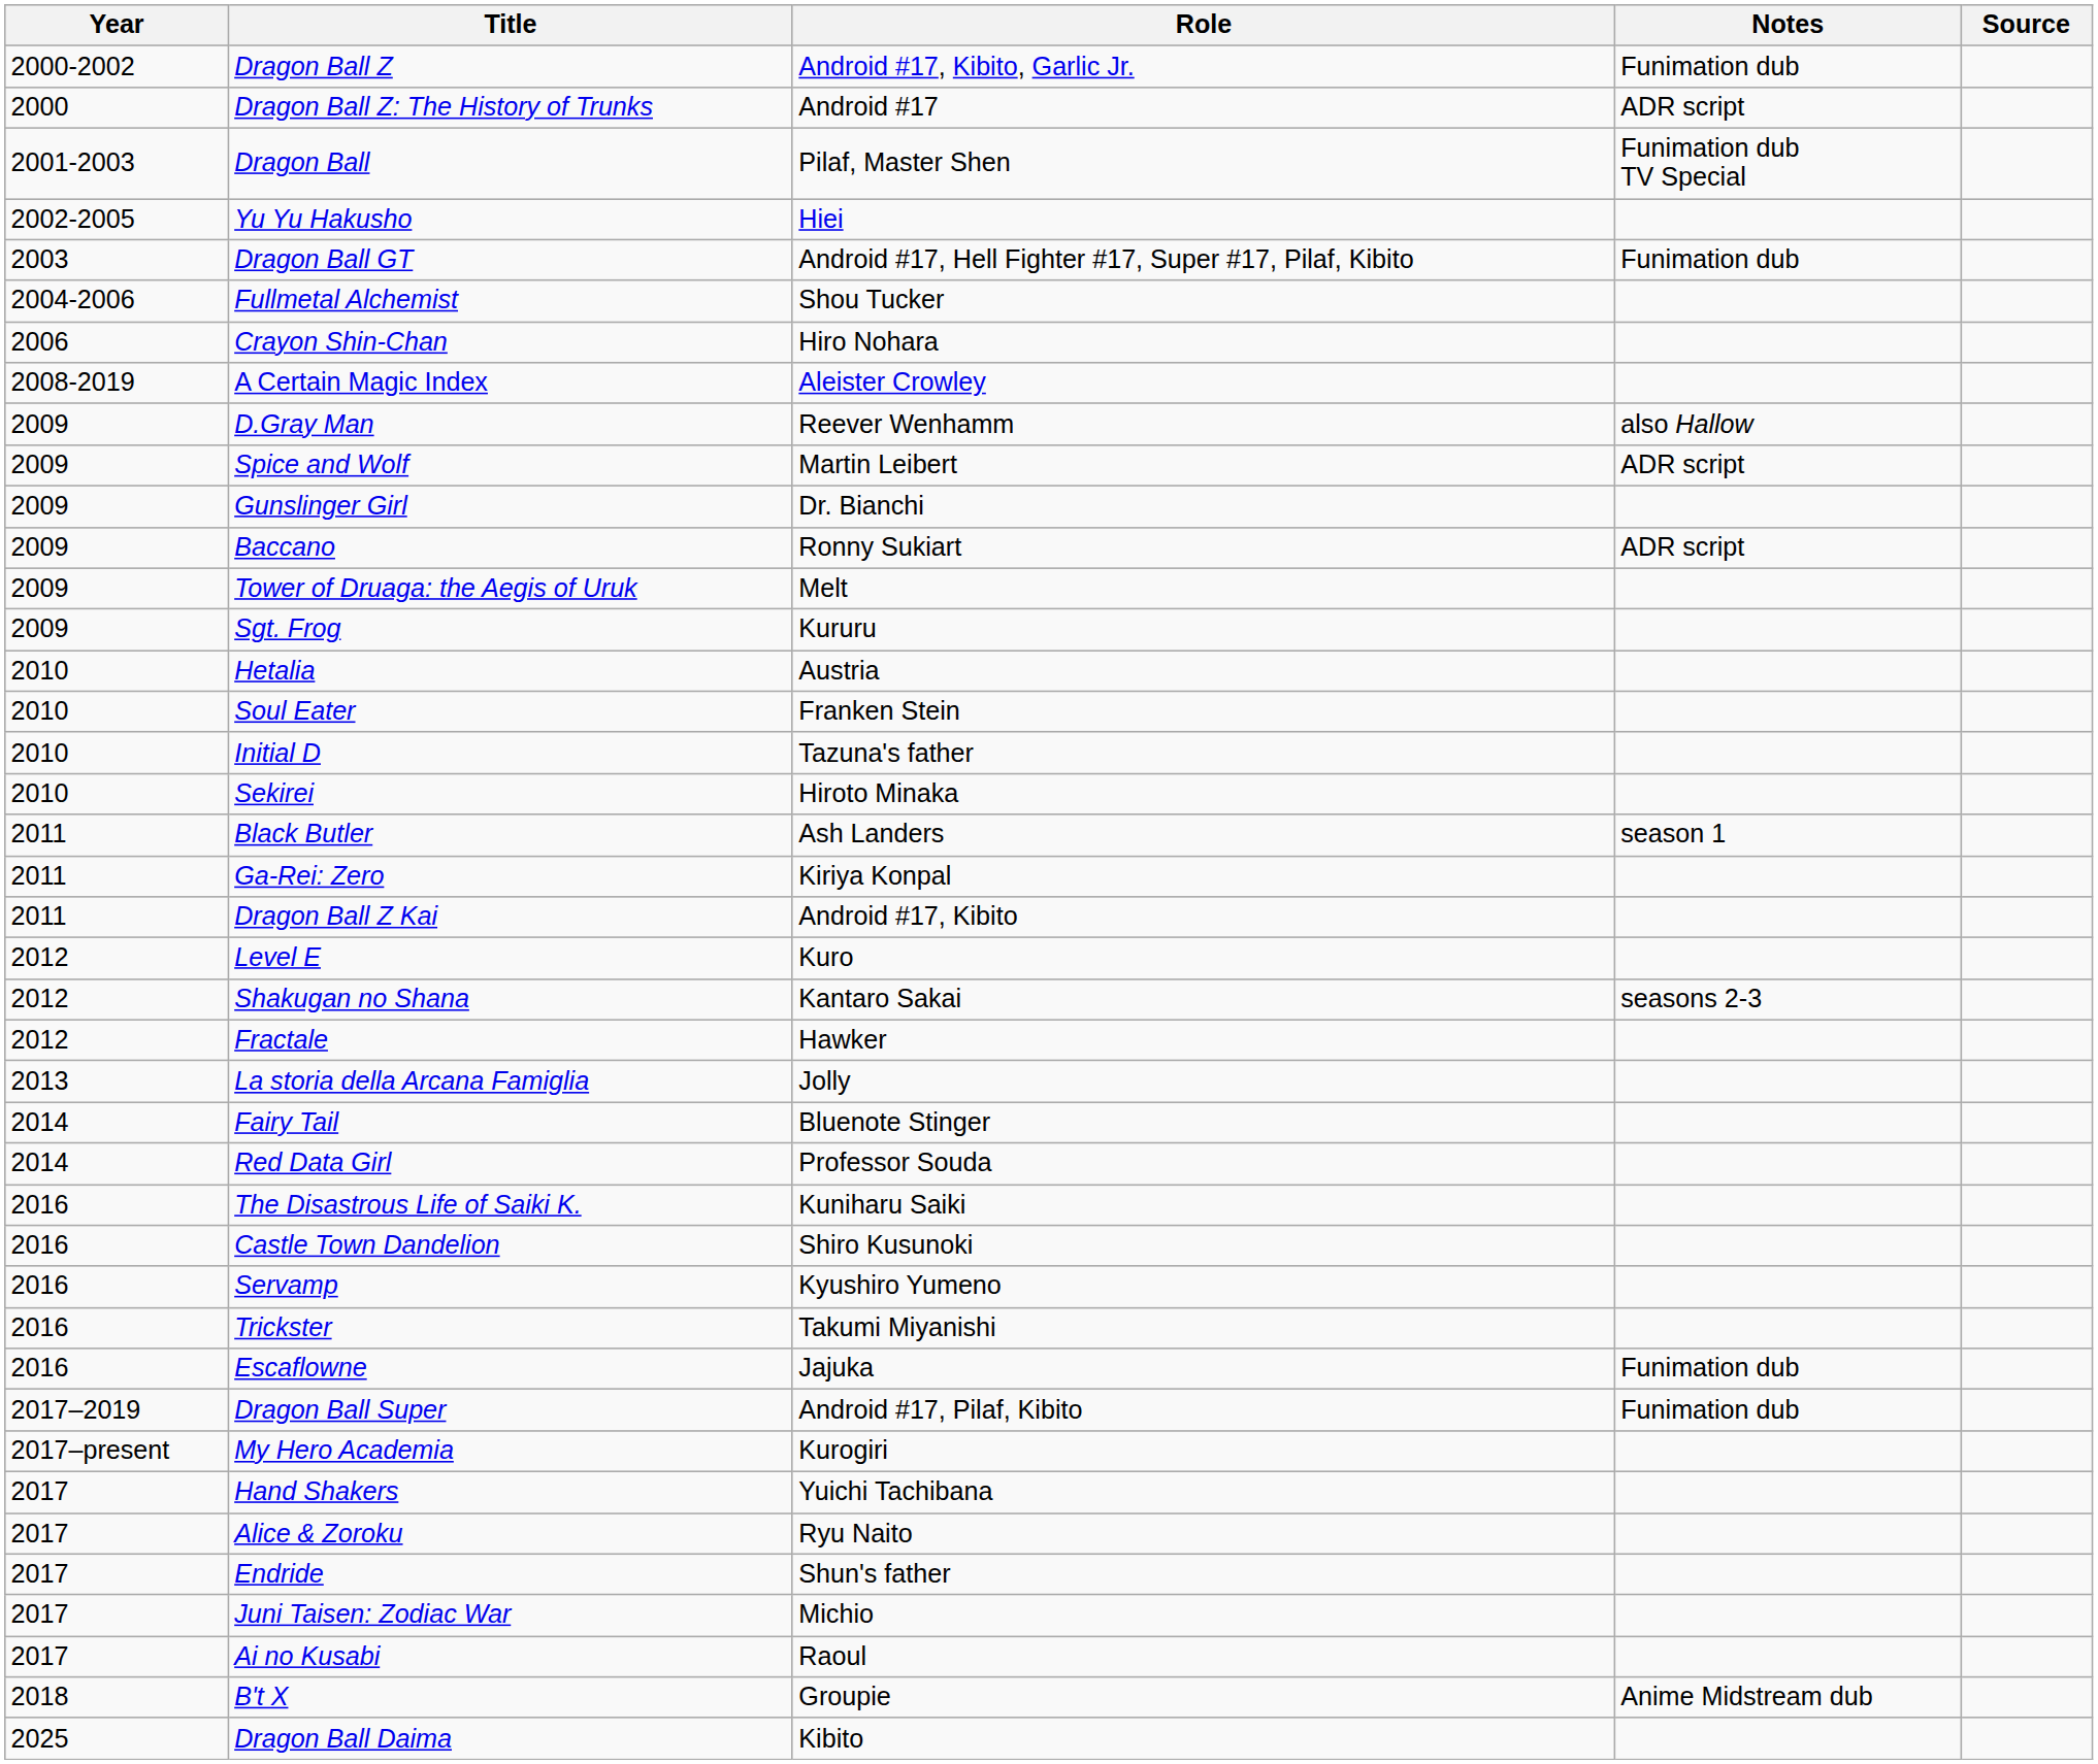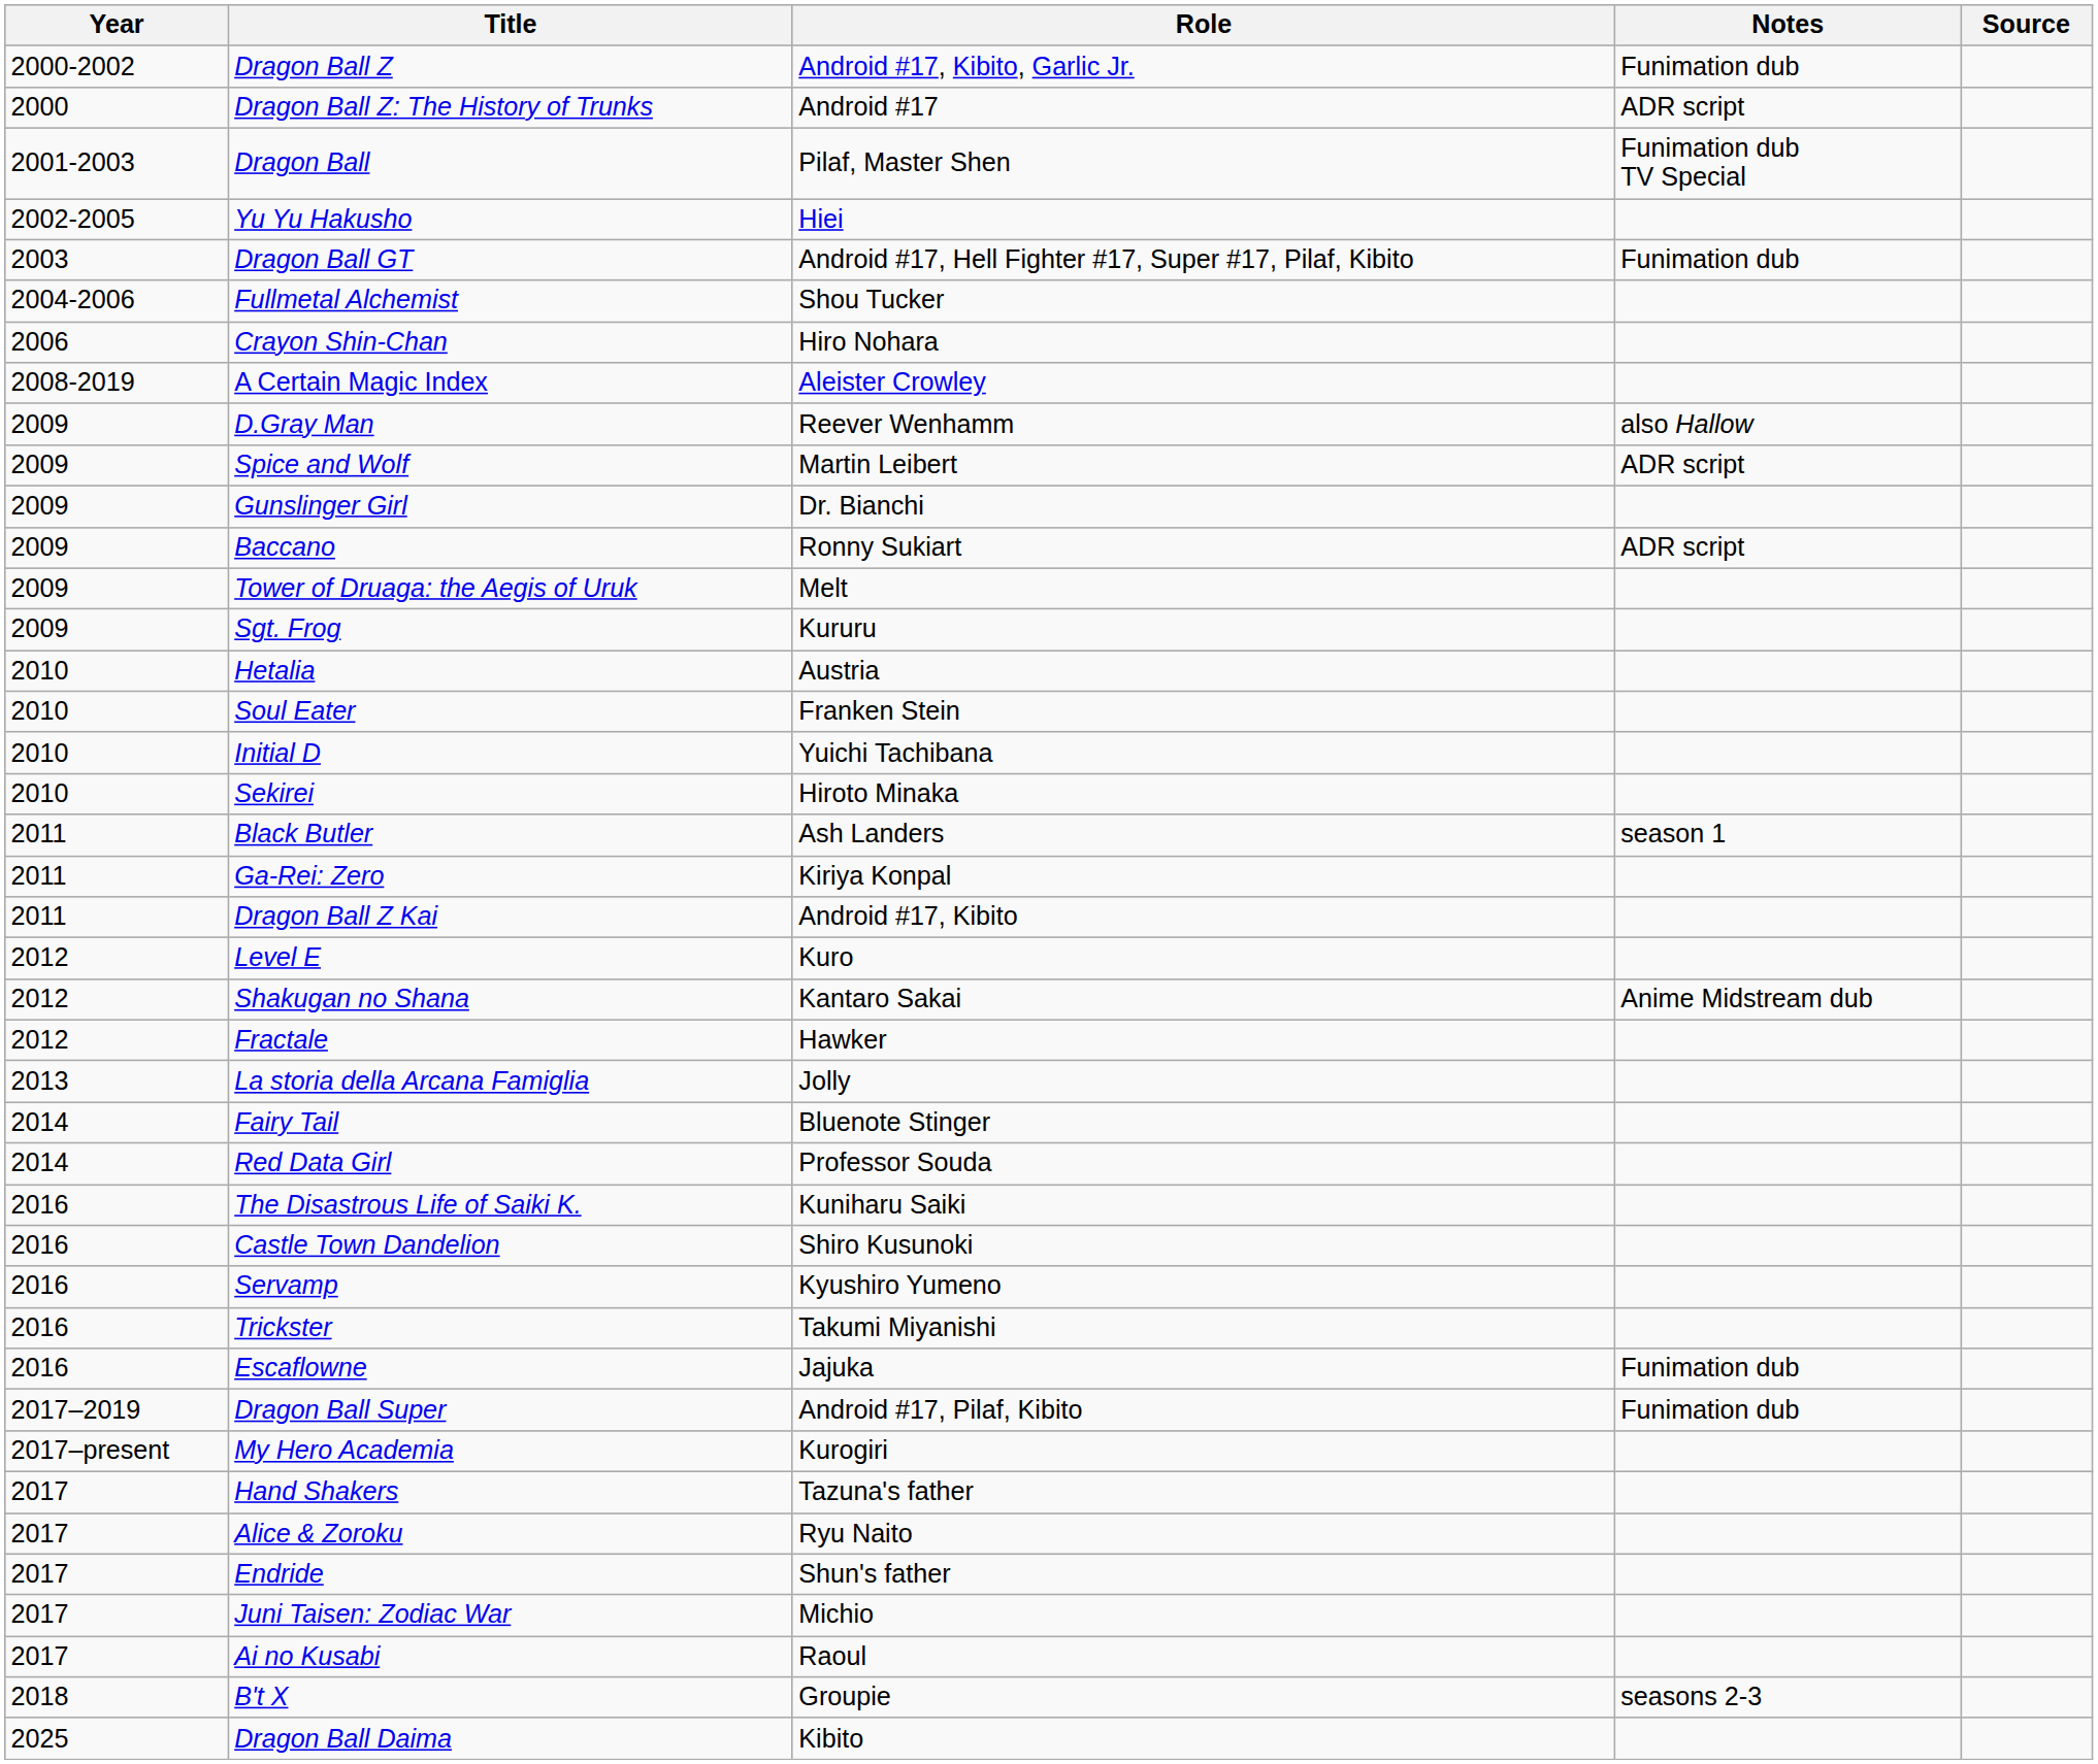Initial D | Role: Tazuna's father -> Yuichi Tachibana
Shakugan no Shana | Notes: seasons 2-3 -> Anime Midstream dub
Hand Shakers | Role: Yuichi Tachibana -> Tazuna's father
B't X | Notes: Anime Midstream dub -> seasons 2-3
